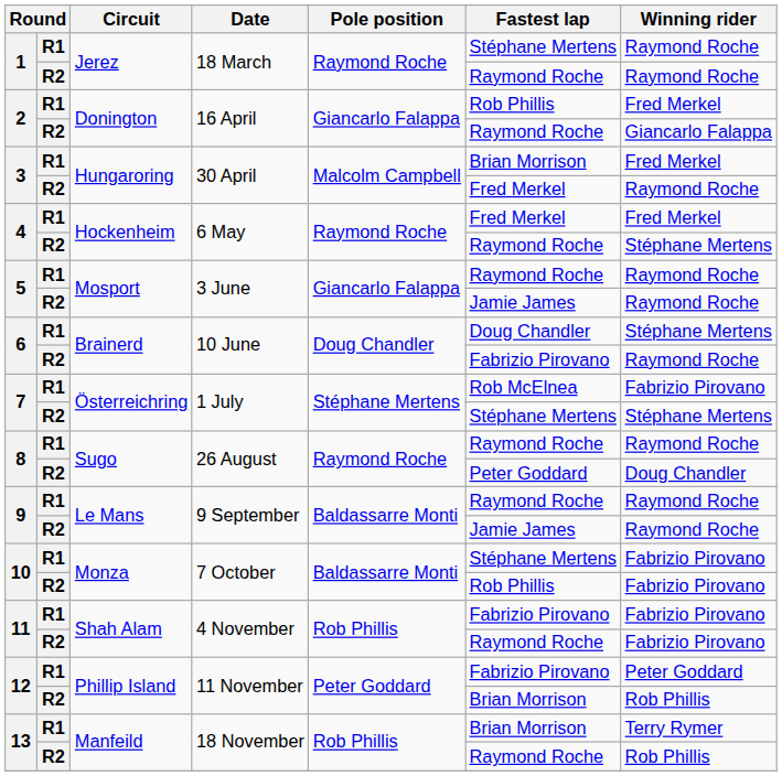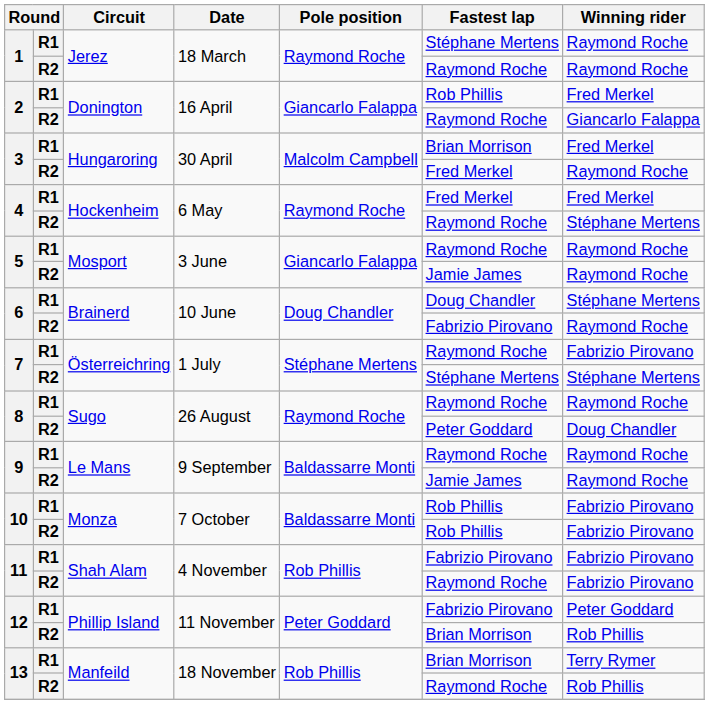7 / R1 | Fastest lap: Rob McElnea -> Raymond Roche
10 / R1 | Fastest lap: Stéphane Mertens -> Rob Phillis
